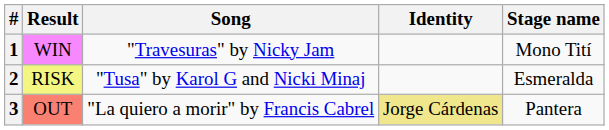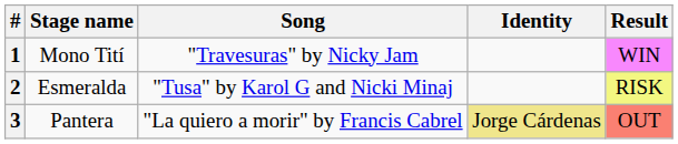columns swapped: Stage name <-> Result
